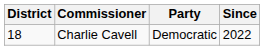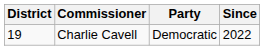Charlie Cavell | District: 18 -> 19
